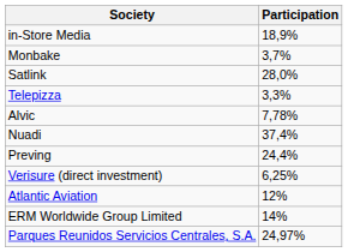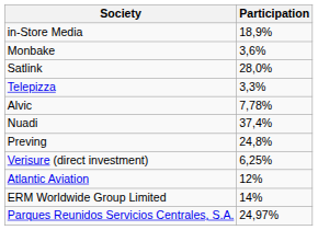Monbake | Participation: 3,7% -> 3,6%
Preving | Participation: 24,4% -> 24,8%
